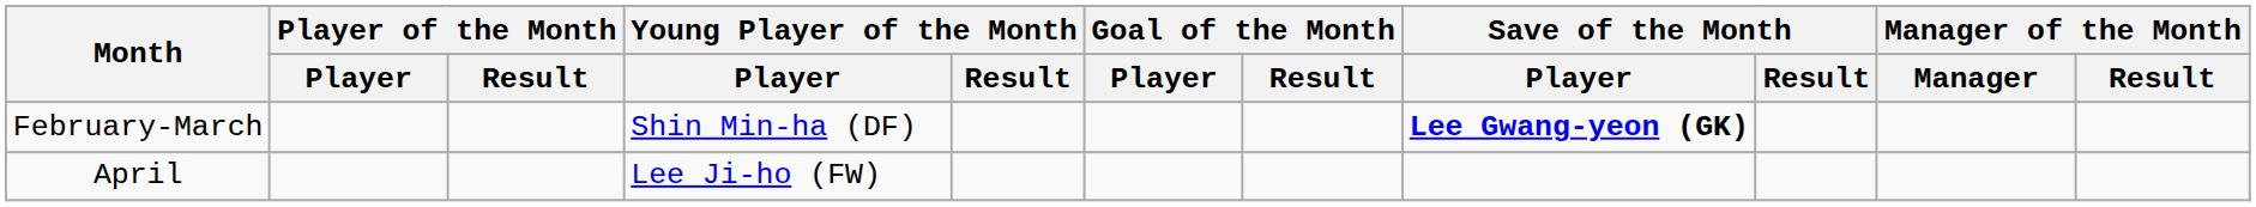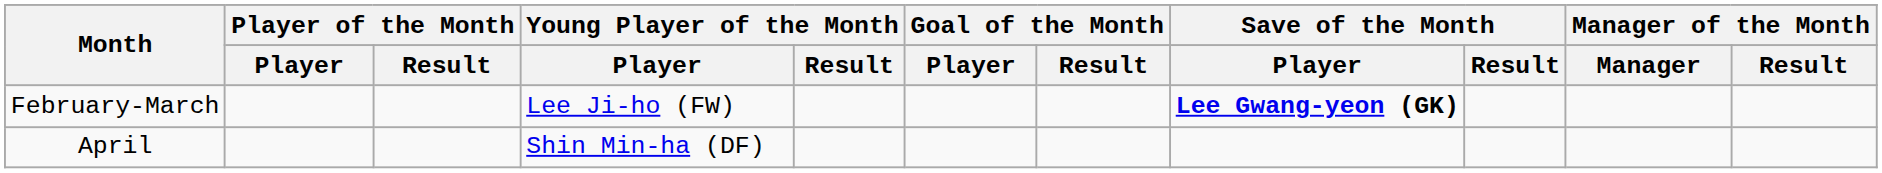February-March | Young Player of the Month / Player: Shin Min-ha (DF) -> Lee Ji-ho (FW)
April | Young Player of the Month / Player: Lee Ji-ho (FW) -> Shin Min-ha (DF)
